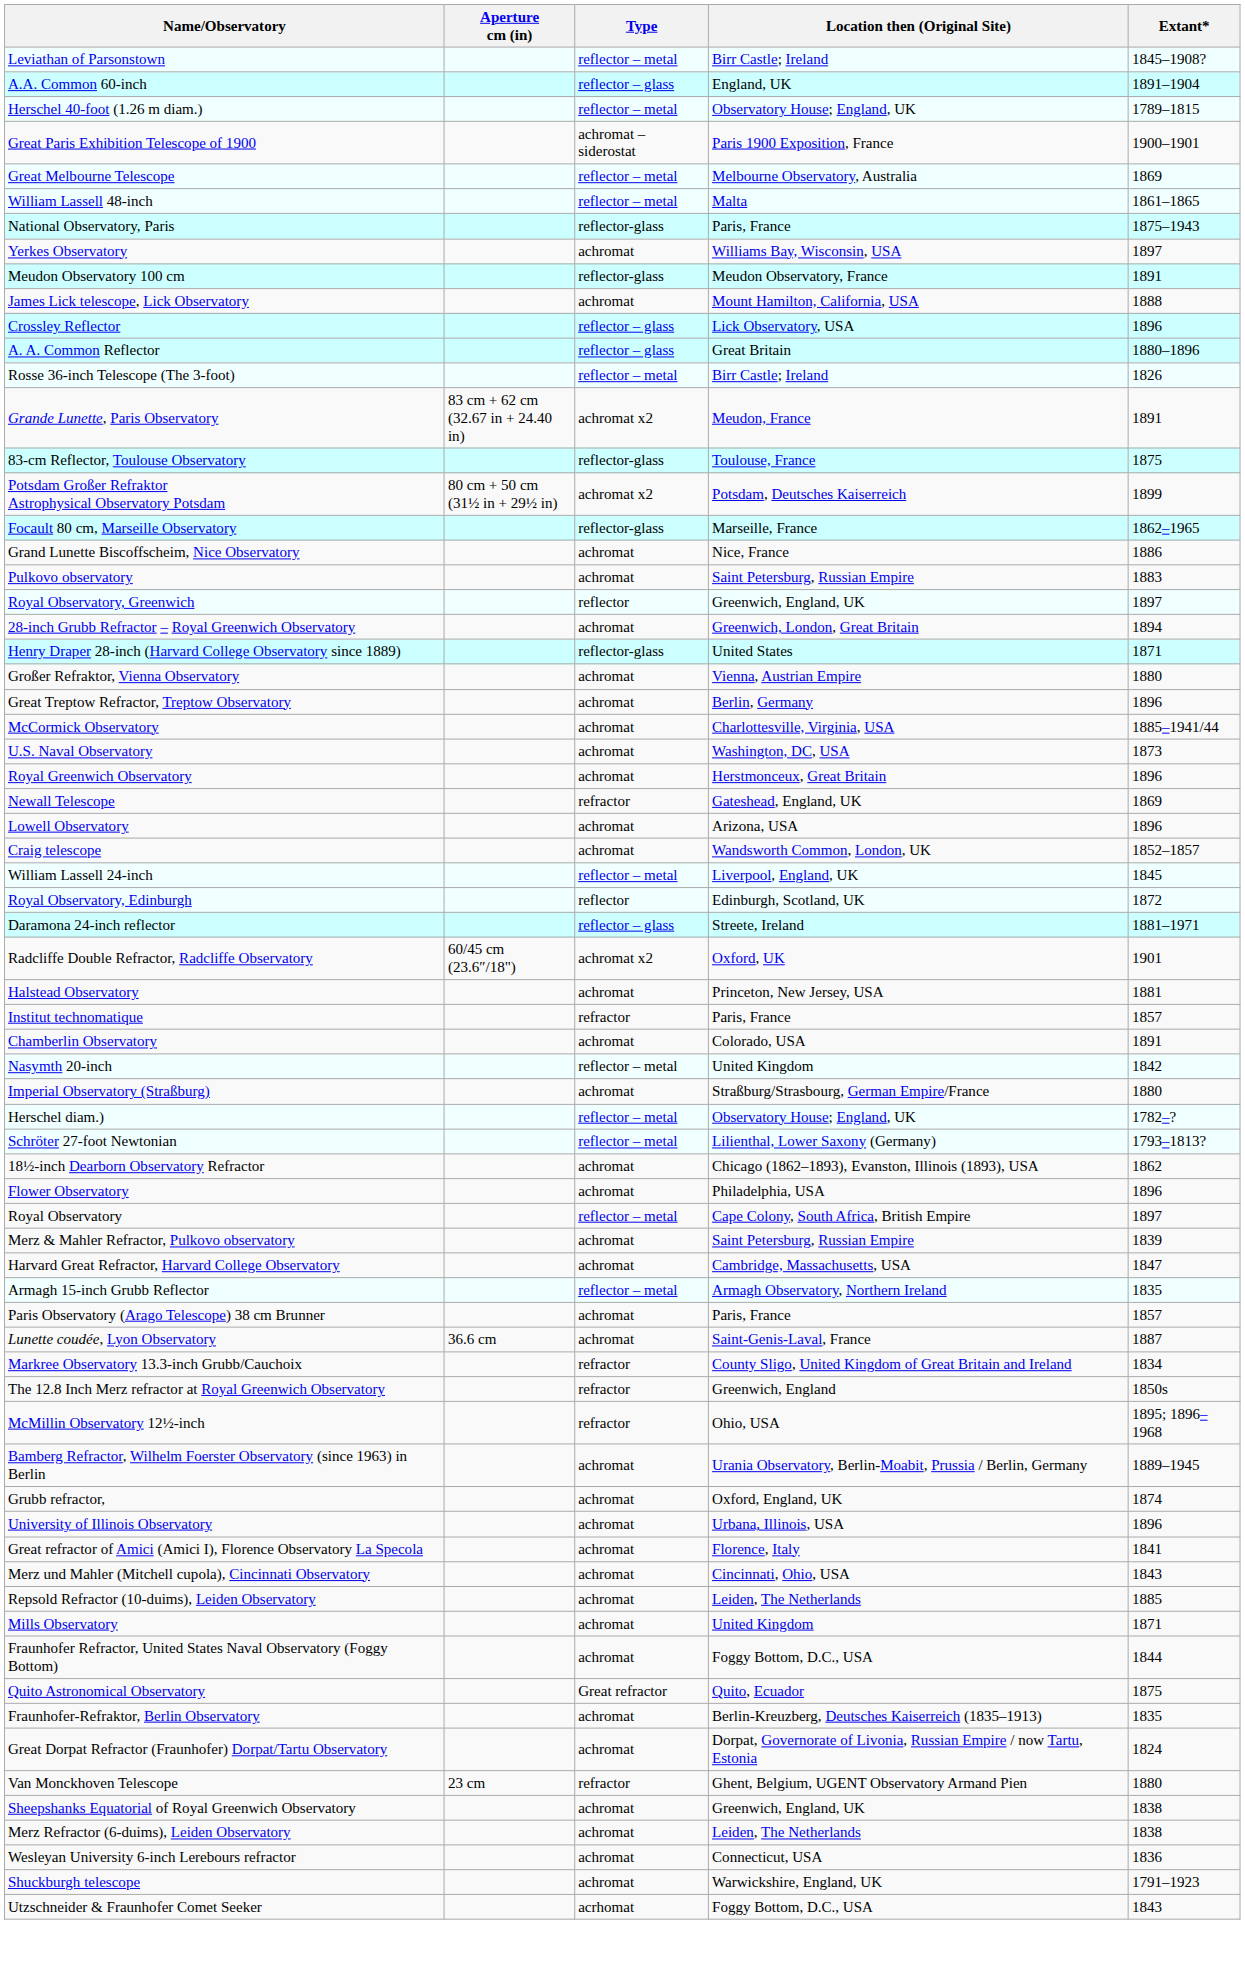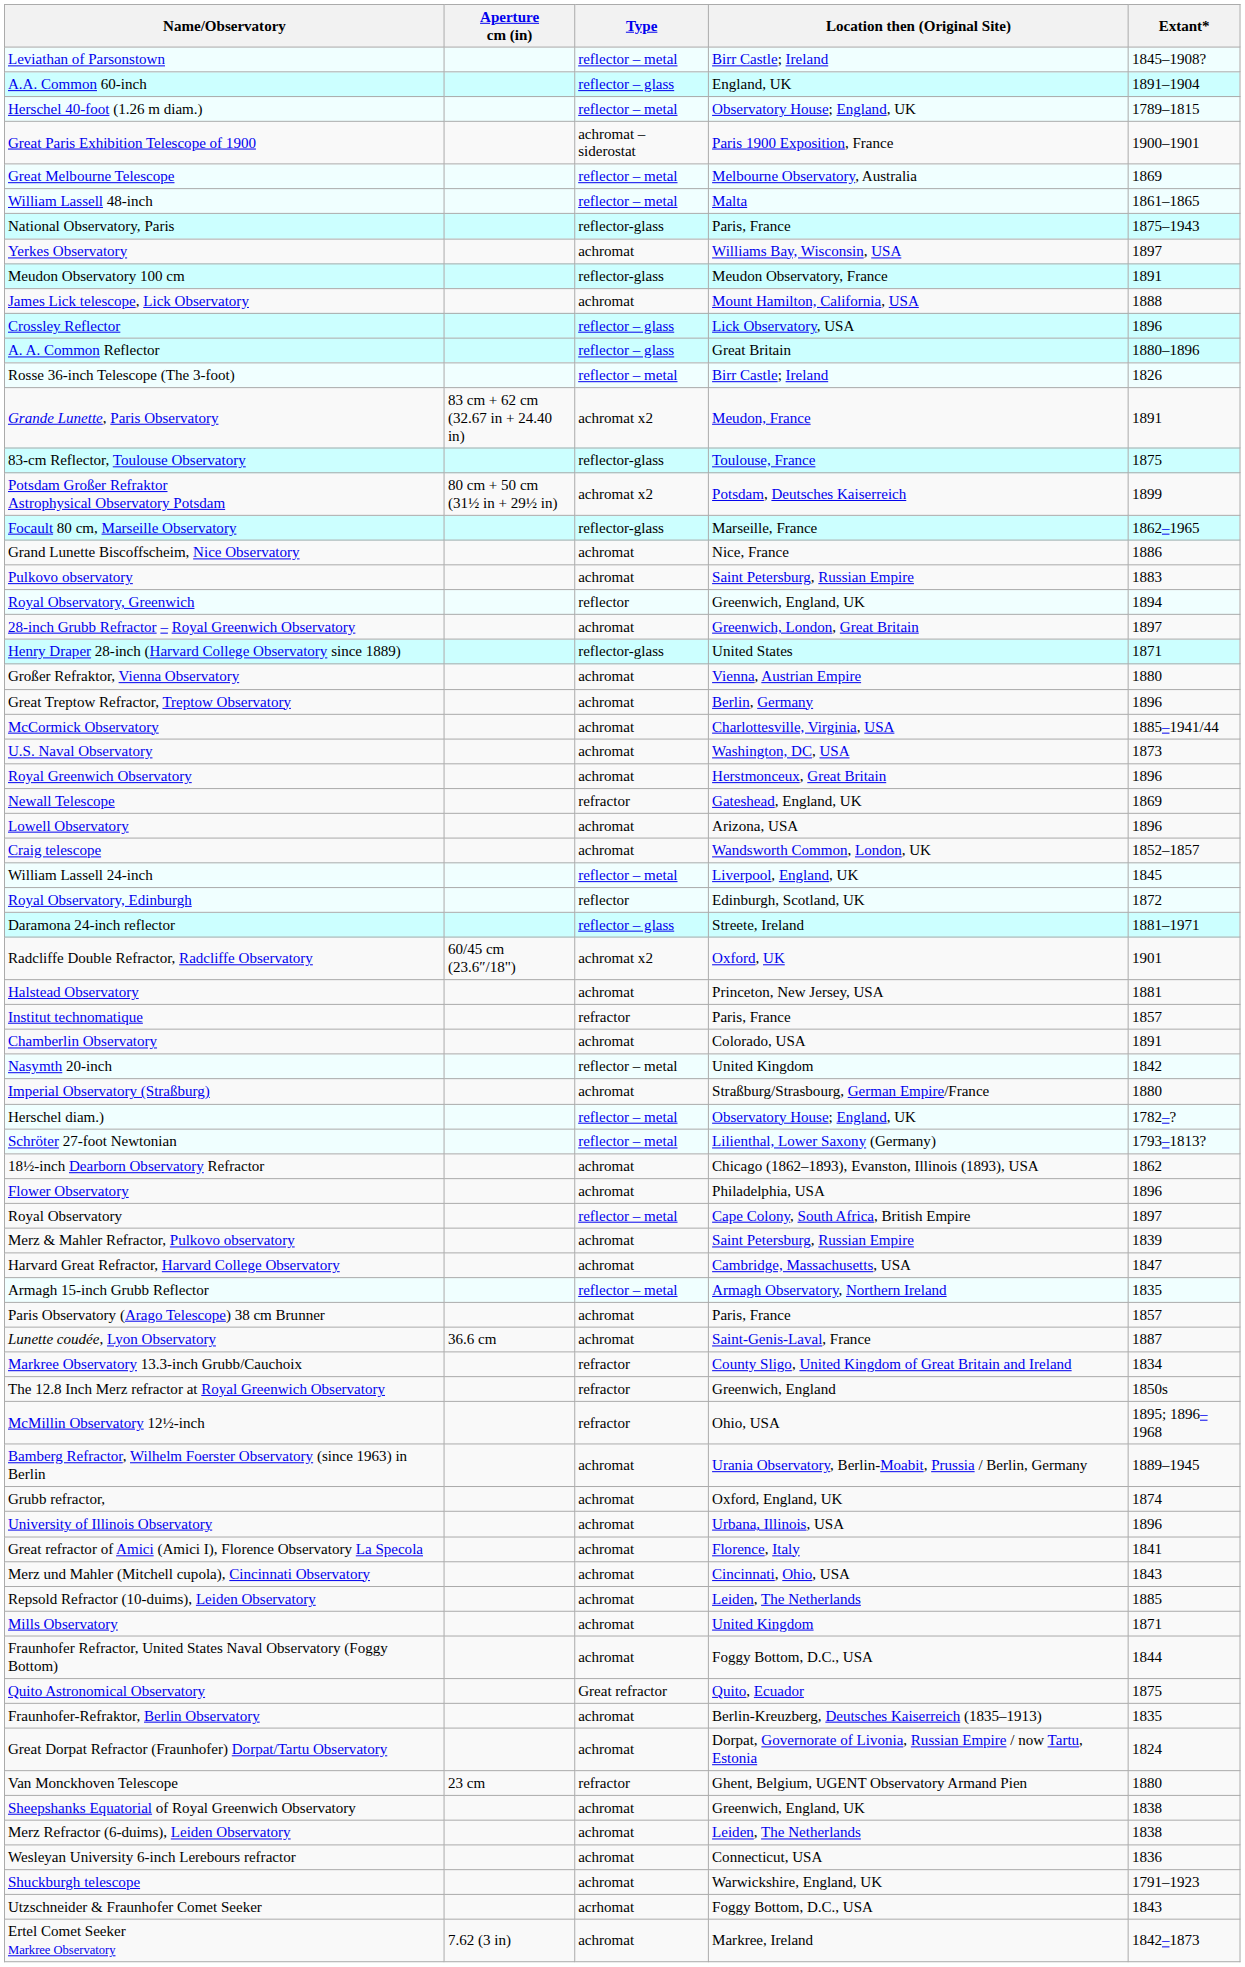Royal Observatory, Greenwich | Extant*: 1897 -> 1894
28-inch Grubb Refractor – Royal Greenwich Observatory | Extant*: 1894 -> 1897
+ row: Ertel Comet Seeker Markree Observatory | 7.62 (3 in) | achromat | Markree, Ireland | 1842–1873
